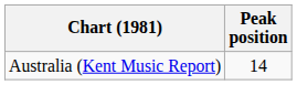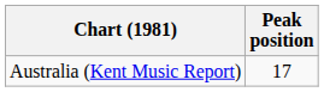Australia (Kent Music Report) | Peak position: 14 -> 17
